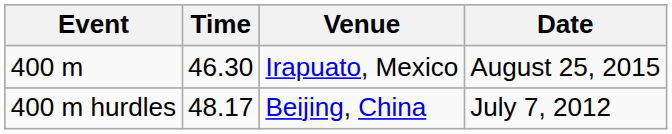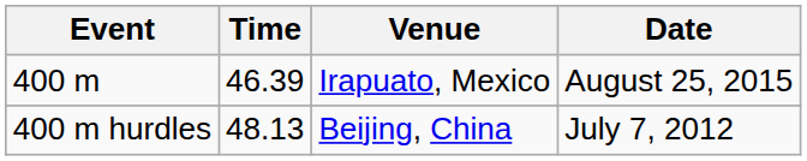400 m | Time: 46.30 -> 46.39
400 m hurdles | Time: 48.17 -> 48.13
